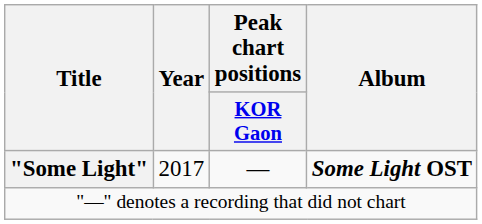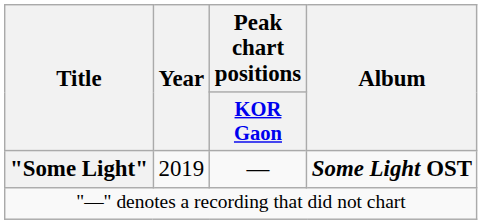"Some Light" | Year: 2017 -> 2019
